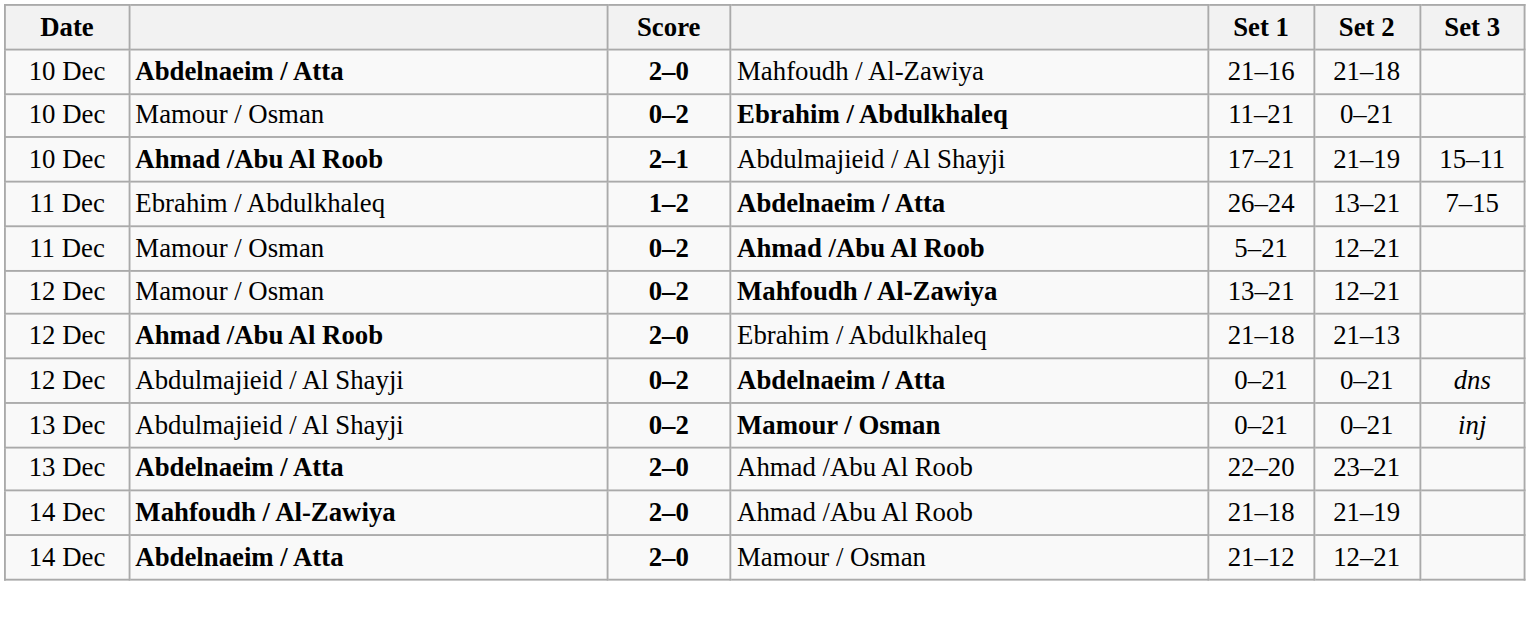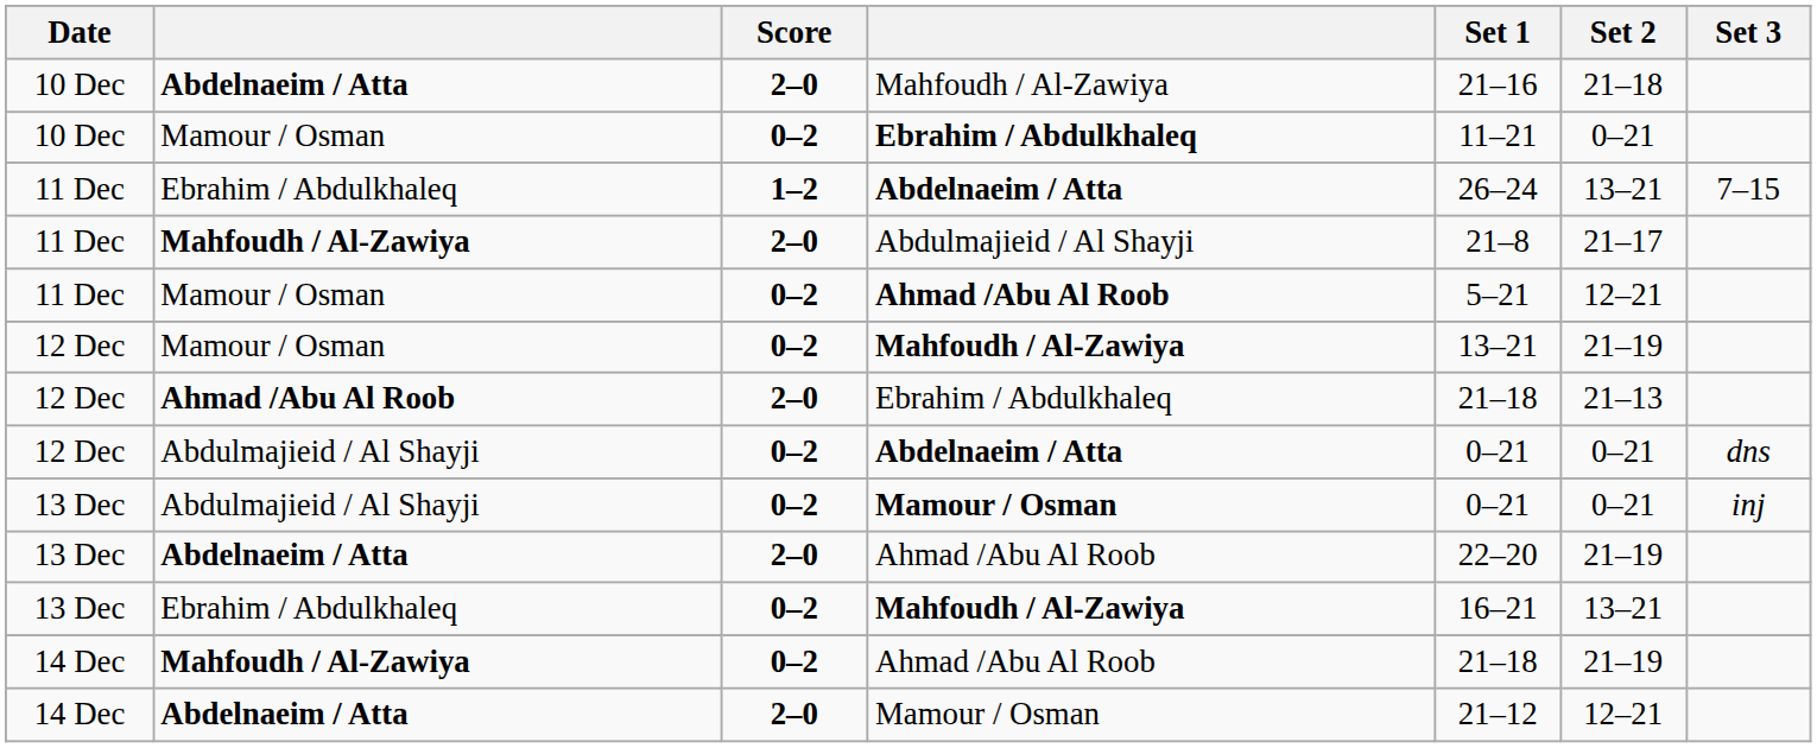- row: 10 Dec | Ahmad /Abu Al Roob | 2–1 | Abdulmajieid / Al Shayji | 17–21 | 21–19 | 15–11
+ row: 11 Dec | Mahfoudh / Al-Zawiya | 2–0 | Abdulmajieid / Al Shayji | 21–8 | 21–17
Mamour / Osman / Mahfoudh / Al-Zawiya | Set 2: 12–21 -> 21–19
Abdelnaeim / Atta / Ahmad /Abu Al Roob | Set 2: 23–21 -> 21–19
+ row: 13 Dec | Ebrahim / Abdulkhaleq | 0–2 | Mahfoudh / Al-Zawiya | 16–21 | 13–21
Mahfoudh / Al-Zawiya / Ahmad /Abu Al Roob | Score: 2–0 -> 0–2
